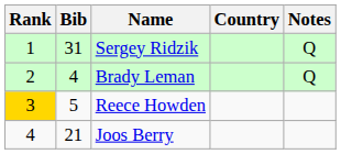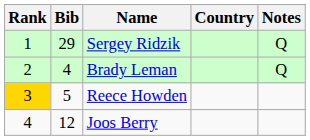Sergey Ridzik | Bib: 31 -> 29
Joos Berry | Bib: 21 -> 12
